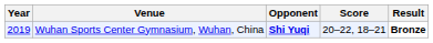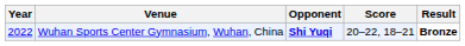Wuhan Sports Center Gymnasium, Wuhan, China | Year: 2019 -> 2022
